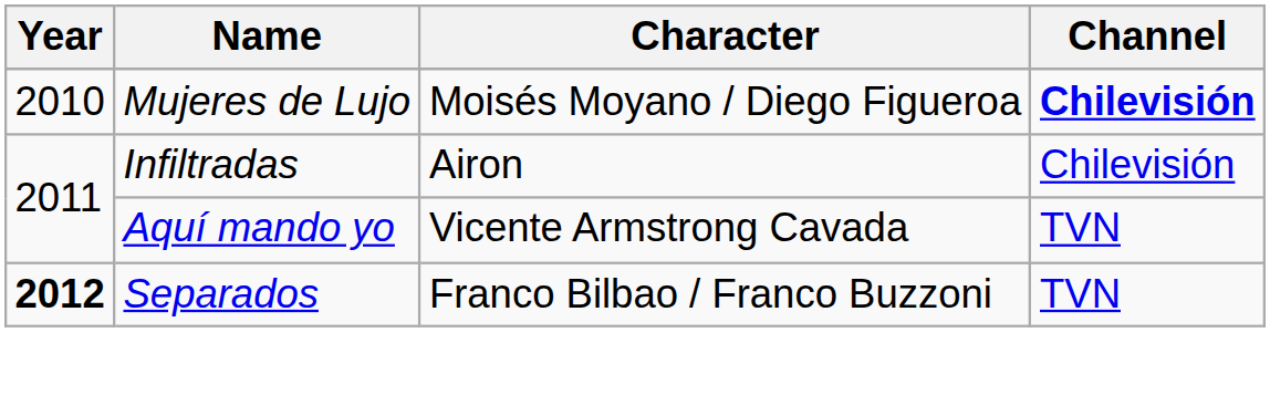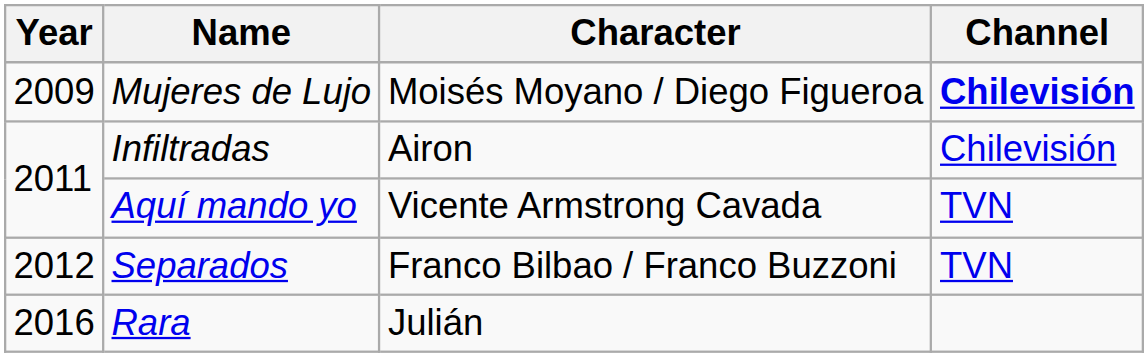Mujeres de Lujo | Year: 2010 -> 2009
Separados | Year: bold -> normal
+ row: 2016 | Rara | Julián
